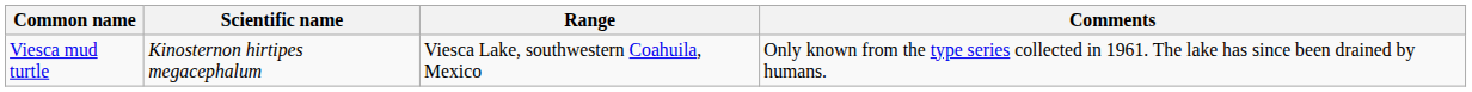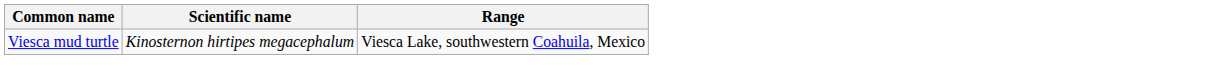- column: Comments | Only known from the type series collected in 1961. The lake has since been drained by humans.
